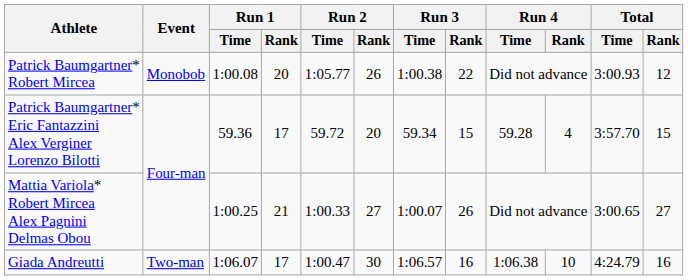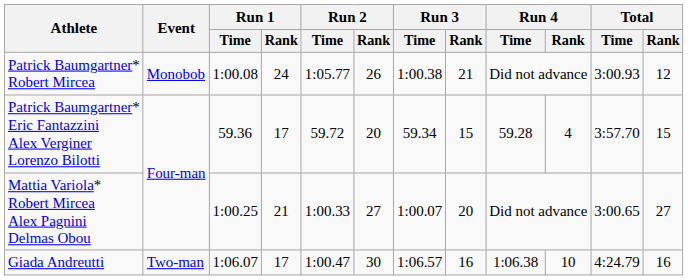Patrick Baumgartner* Robert Mircea | Run 1 / Rank: 20 -> 24
Patrick Baumgartner* Robert Mircea | Run 3 / Rank: 22 -> 21
Mattia Variola* Robert Mircea Alex Pagnini Delmas Obou | Run 3 / Rank: 26 -> 20
